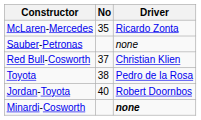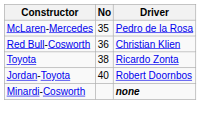McLaren-Mercedes | Driver: Ricardo Zonta -> Pedro de la Rosa
- row: Sauber-Petronas | none
Red Bull-Cosworth | No: 37 -> 36
Toyota | Driver: Pedro de la Rosa -> Ricardo Zonta
